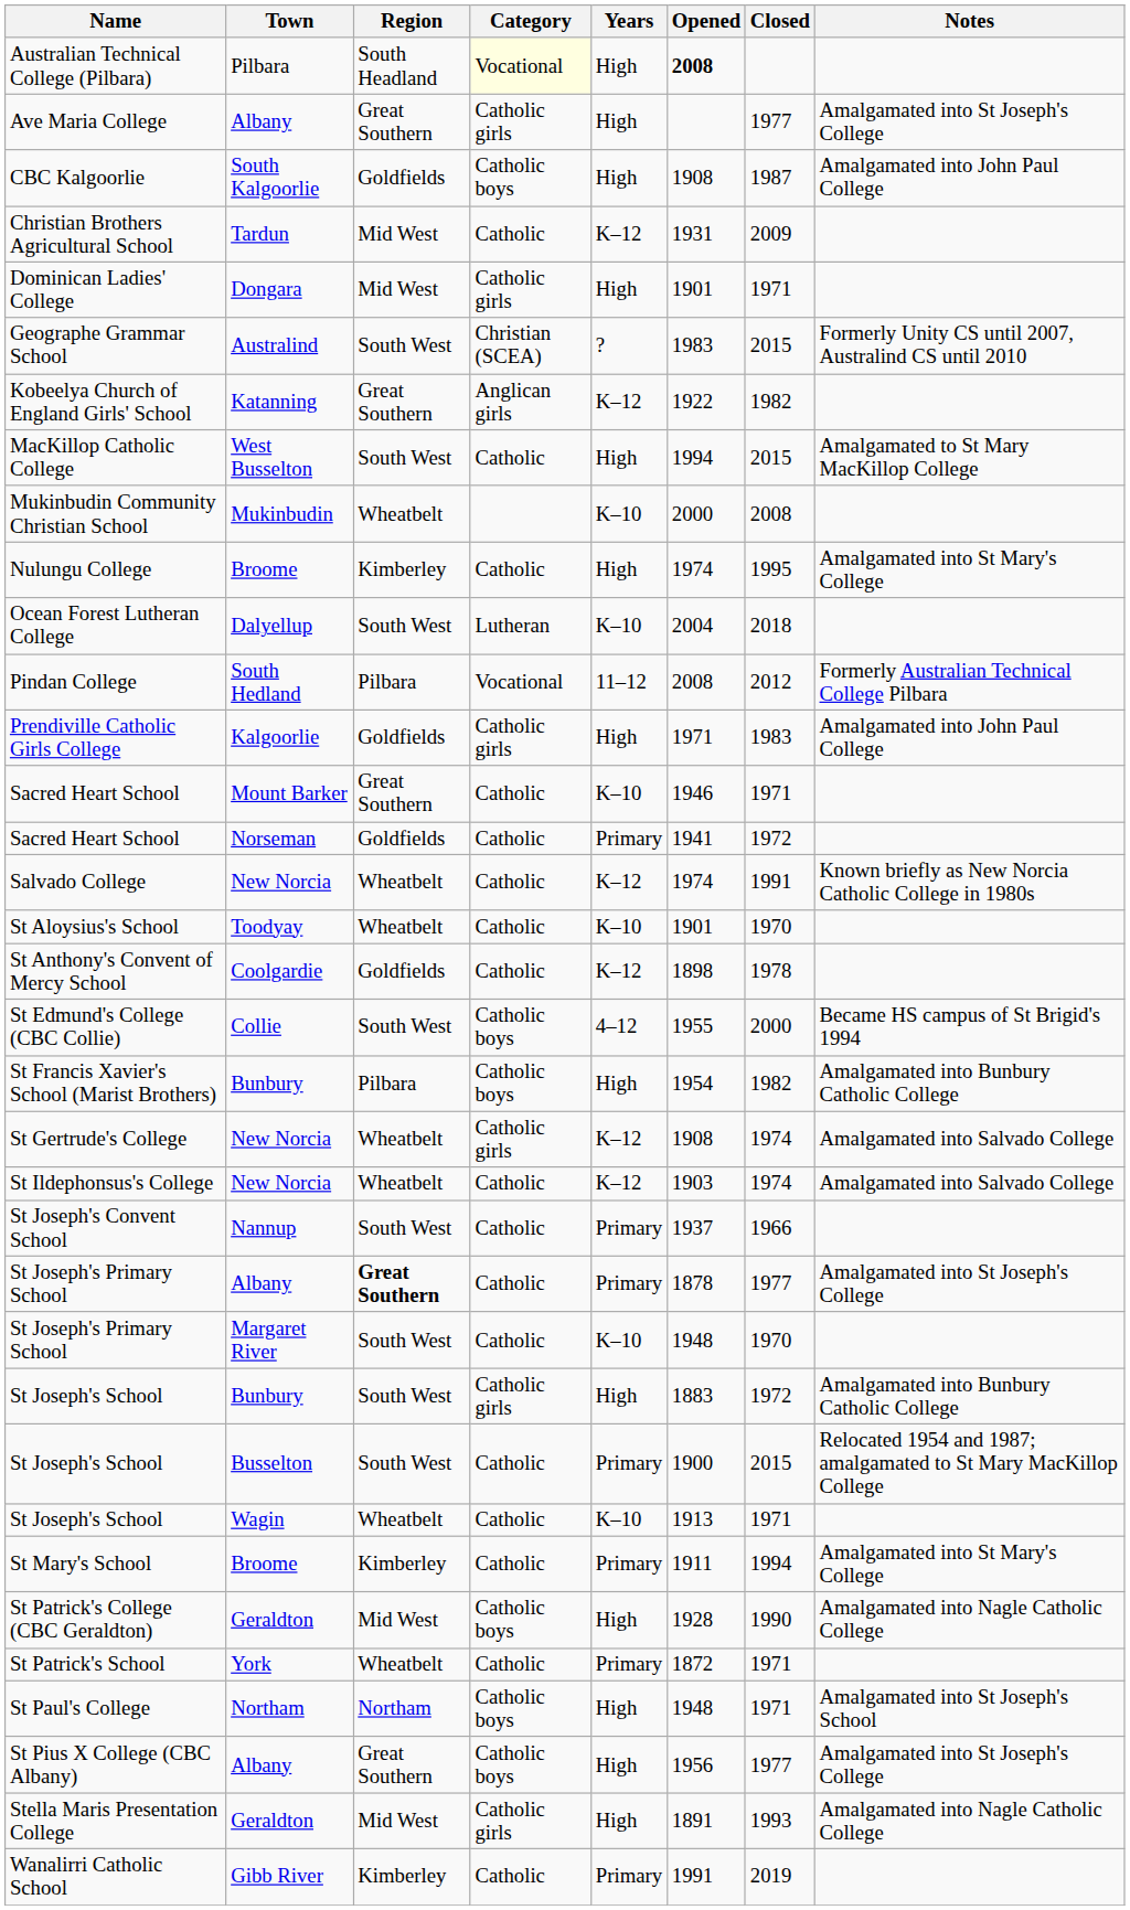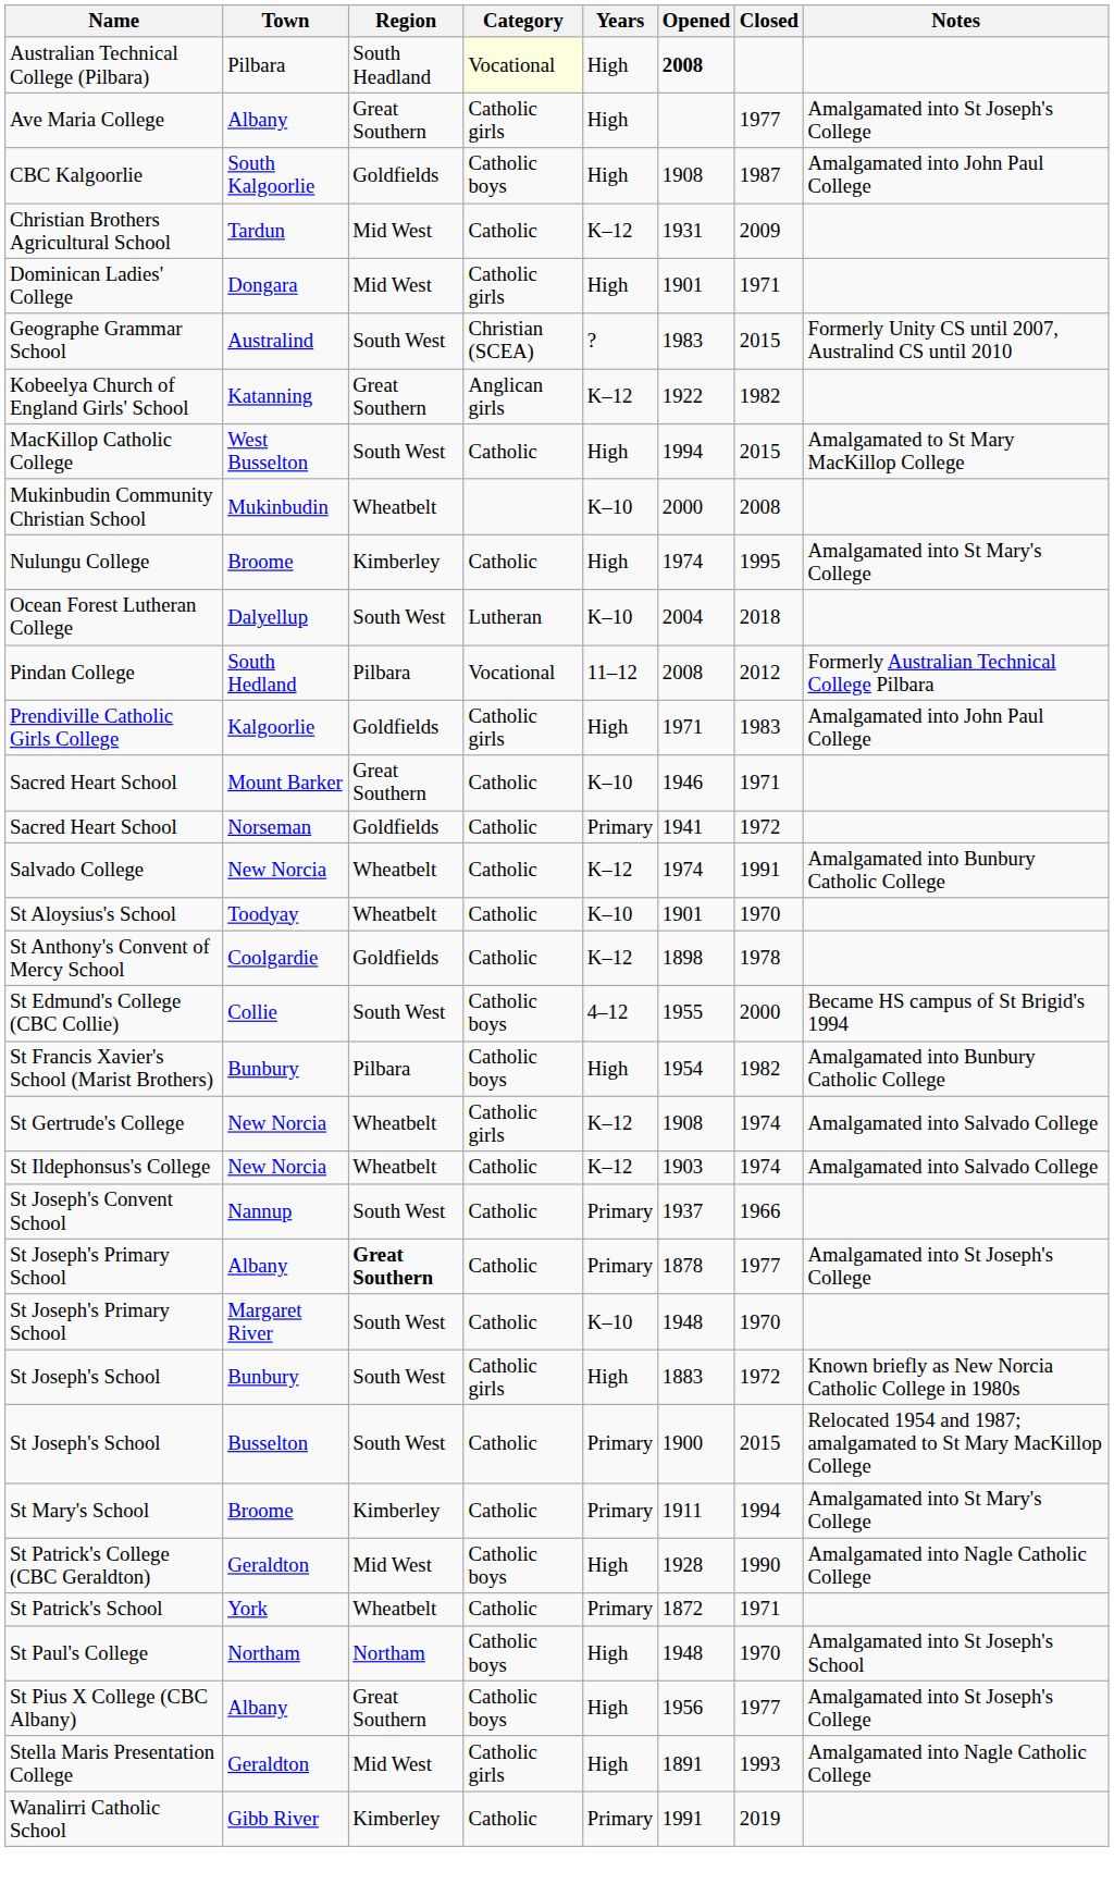Salvado College | Notes: Known briefly as New Norcia Catholic College in 1980s -> Amalgamated into Bunbury Catholic College
St Joseph's School / Bunbury | Notes: Amalgamated into Bunbury Catholic College -> Known briefly as New Norcia Catholic College in 1980s
- row: St Joseph's School | Wagin | Wheatbelt | Catholic | K–10 | 1913 | 1971
St Paul's College | Closed: 1971 -> 1970
